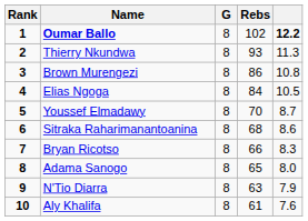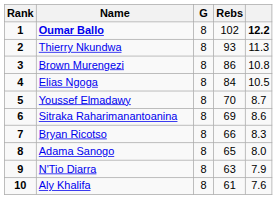Sitraka Raharimanantoanina | Rebs: 68 -> 69
